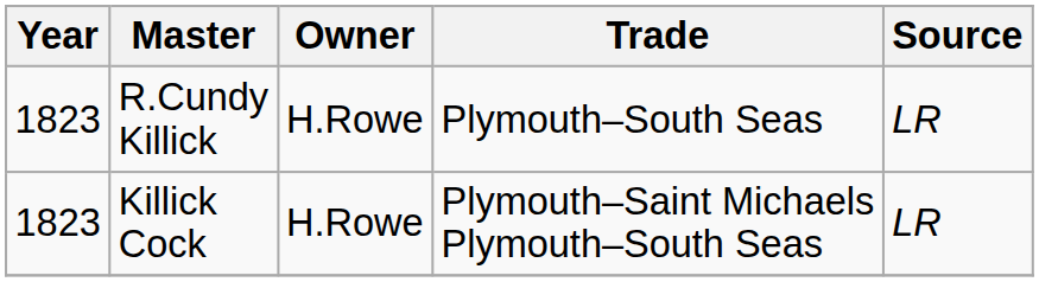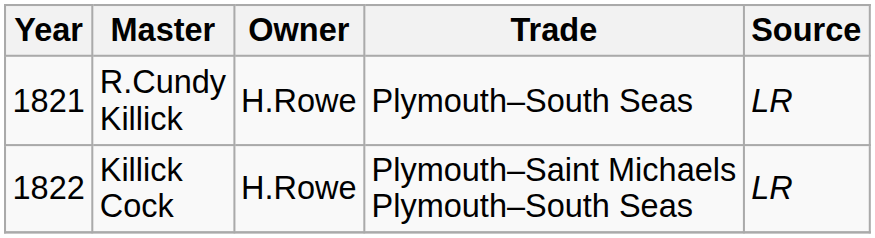R.Cundy Killick | Year: 1823 -> 1821
Killick Cock | Year: 1823 -> 1822
